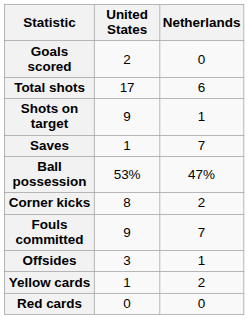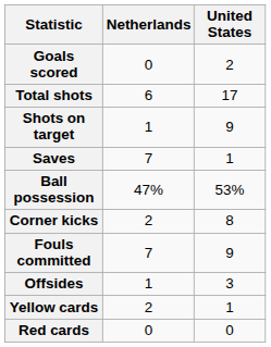columns swapped: United States <-> Netherlands
